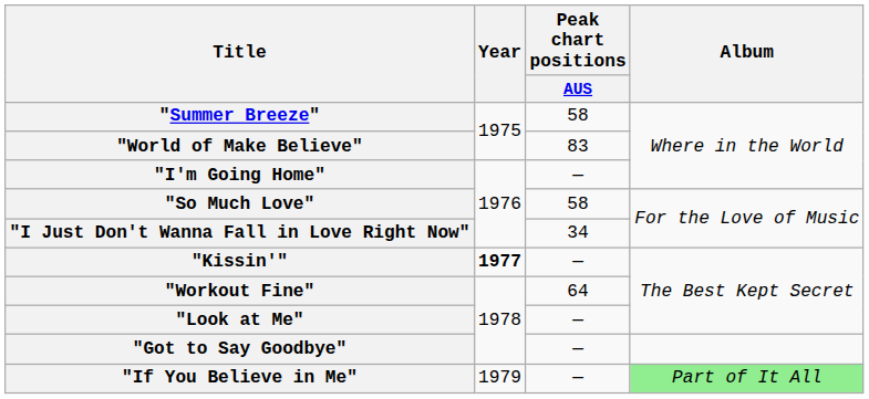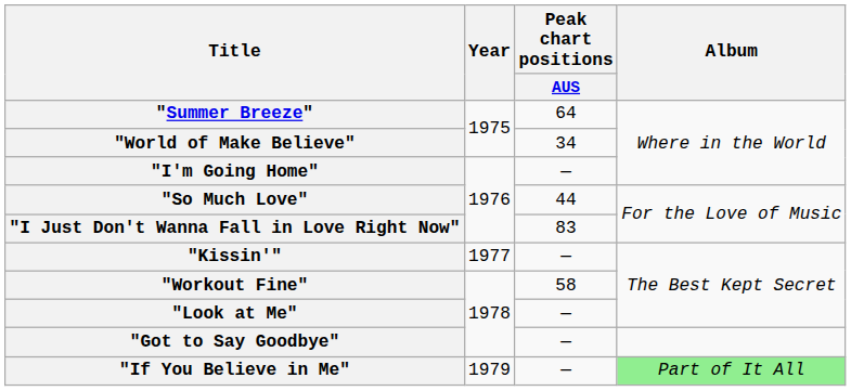"Summer Breeze" | Peak chart positions / AUS: 58 -> 64
"World of Make Believe" | Peak chart positions / AUS: 83 -> 34
"So Much Love" | Peak chart positions / AUS: 58 -> 44
"I Just Don't Wanna Fall in Love Right Now" | Peak chart positions / AUS: 34 -> 83
"Kissin'" | Year: bold -> normal
"Workout Fine" | Peak chart positions / AUS: 64 -> 58
